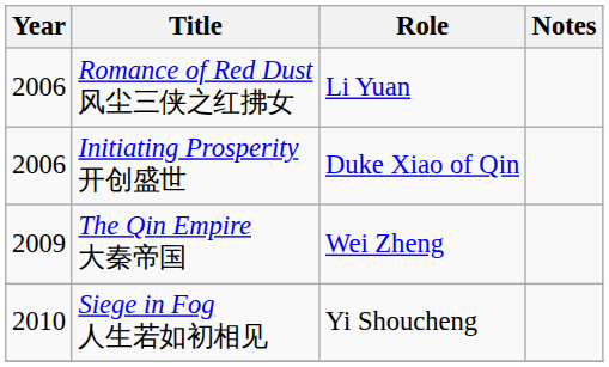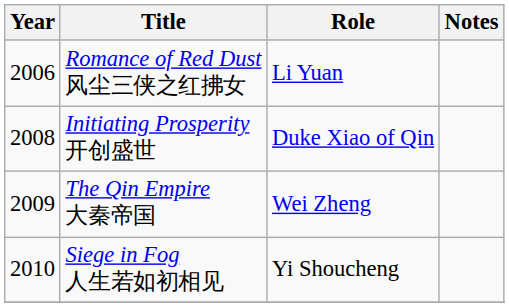Initiating Prosperity 开创盛世 | Year: 2006 -> 2008
